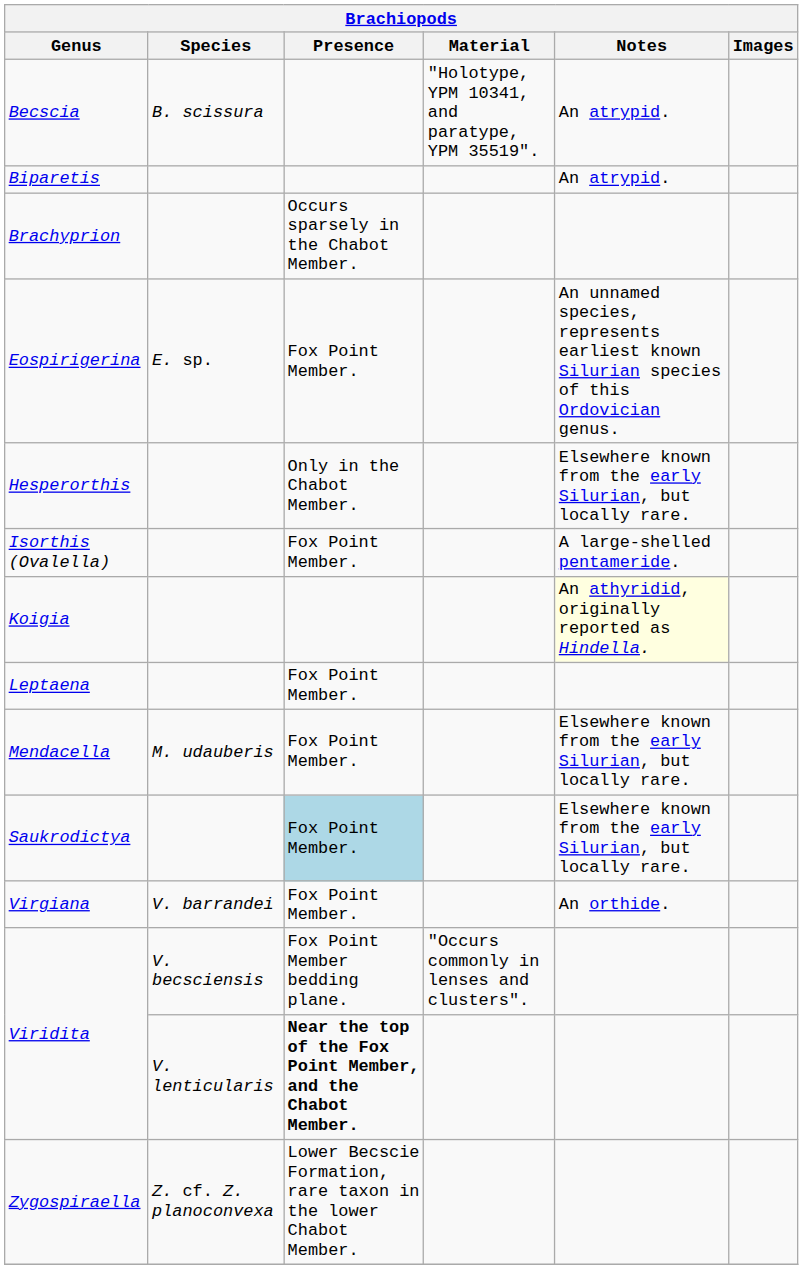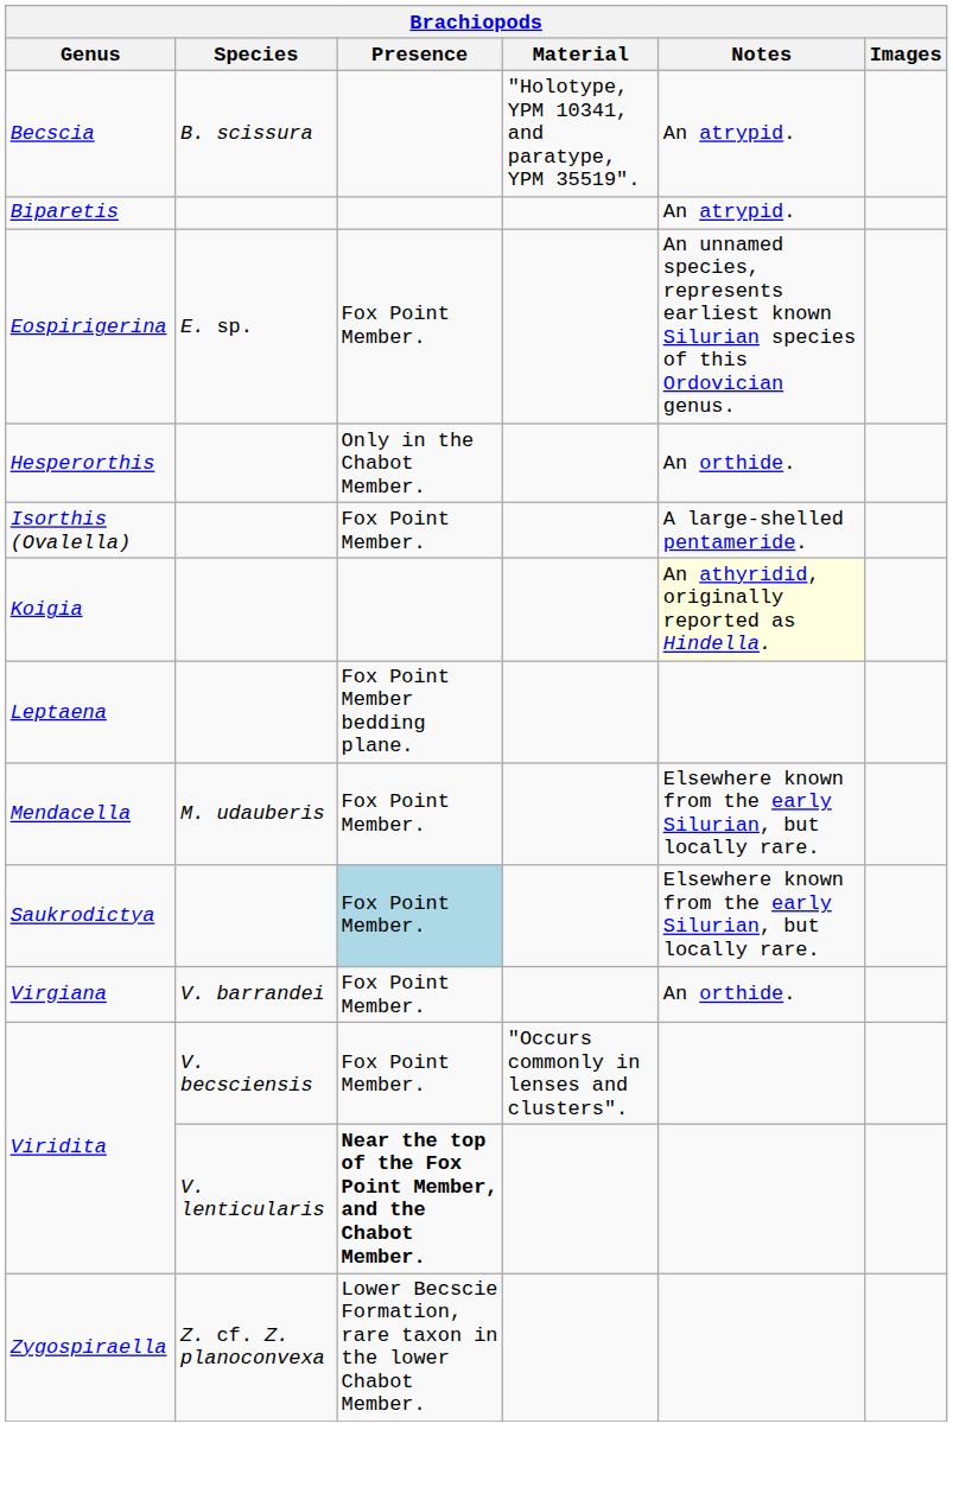- row: Brachyprion | Occurs sparsely in the Chabot Member.
Hesperorthis | Notes: Elsewhere known from the early Silurian, but locally rare. -> An orthide.
Leptaena | Presence: Fox Point Member. -> Fox Point Member bedding plane.
Viridita / V. becsciensis | Presence: Fox Point Member bedding plane. -> Fox Point Member.
